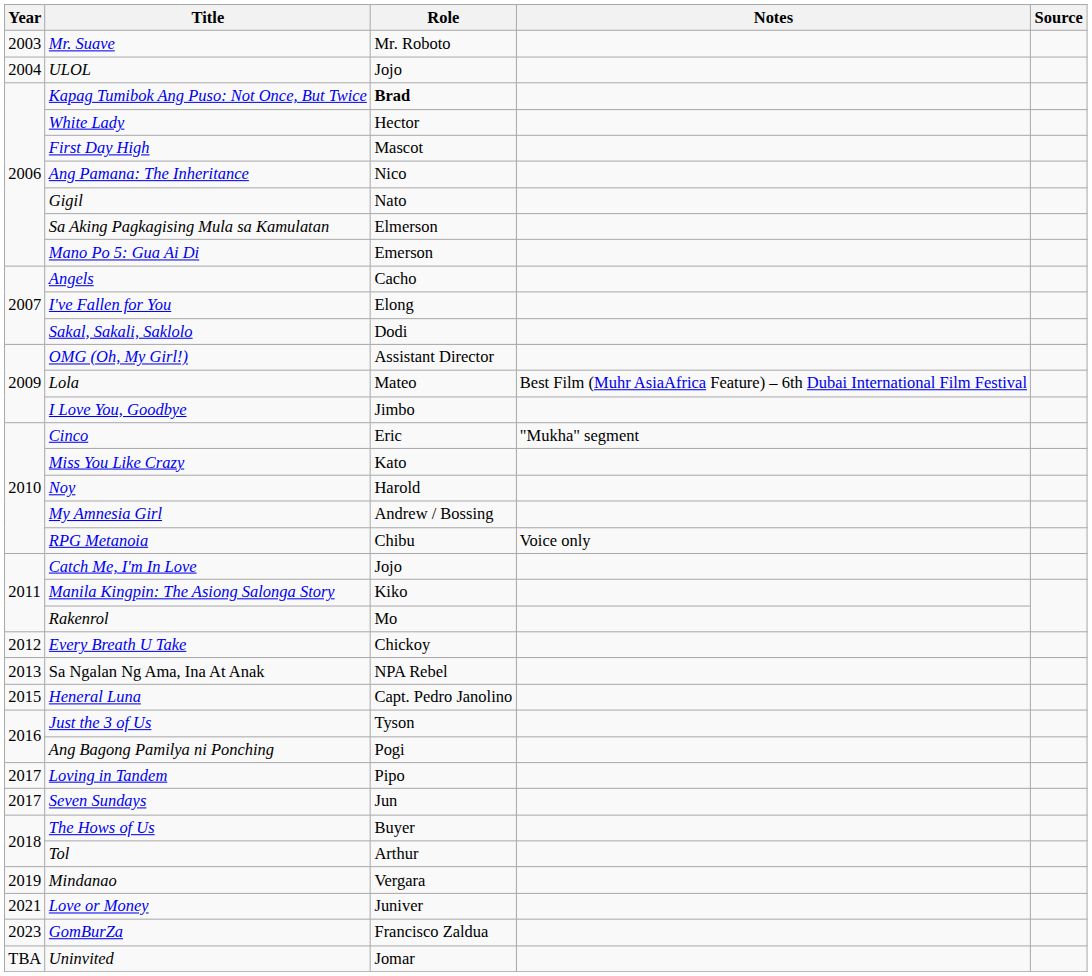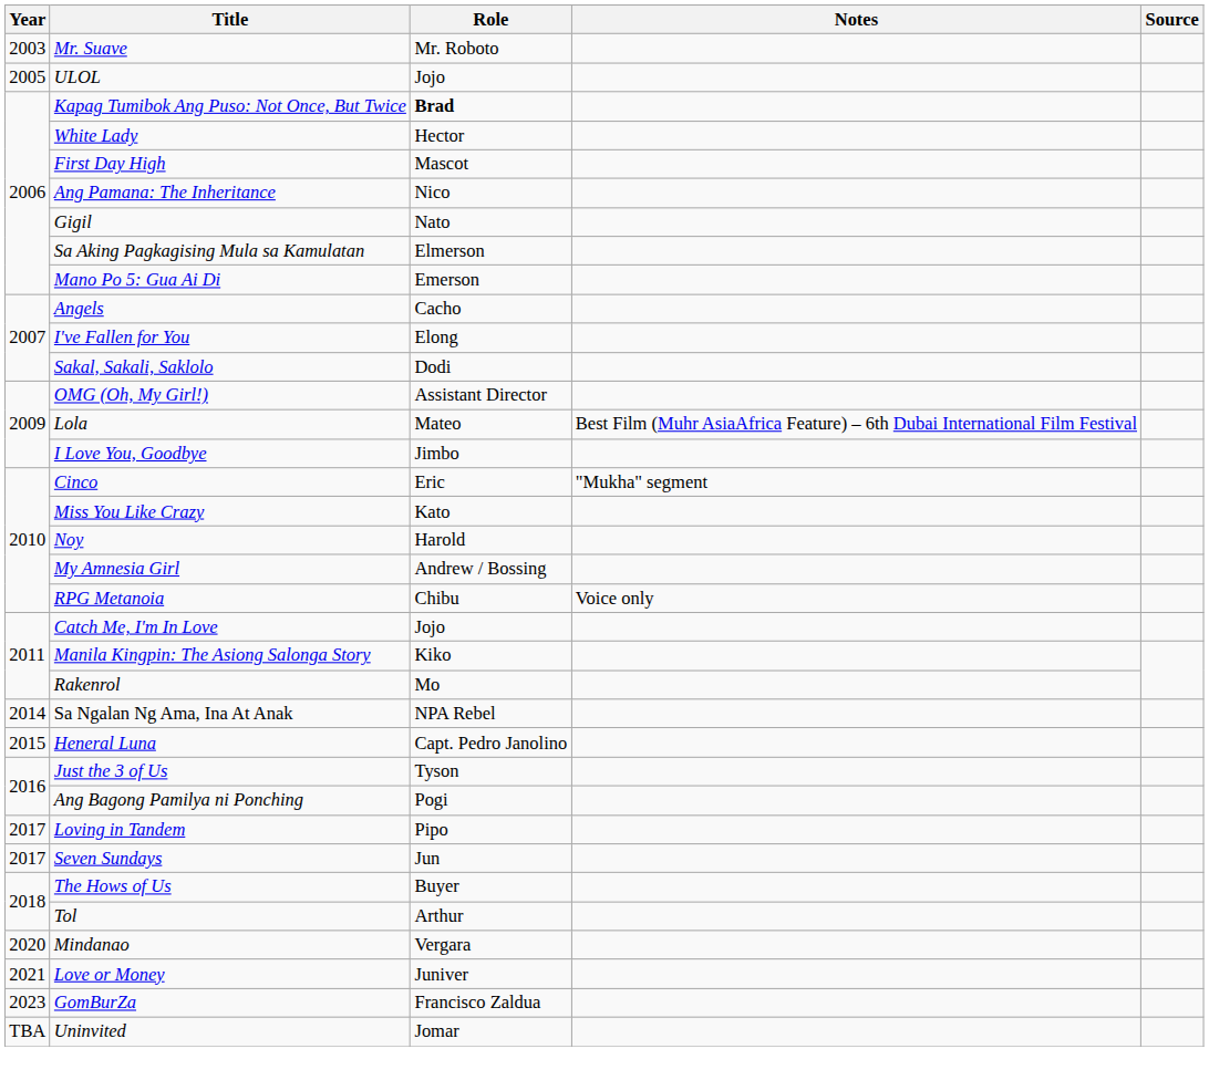ULOL | Year: 2004 -> 2005
- row: 2012 | Every Breath U Take | Chickoy
Sa Ngalan Ng Ama, Ina At Anak | Year: 2013 -> 2014
Mindanao | Year: 2019 -> 2020
